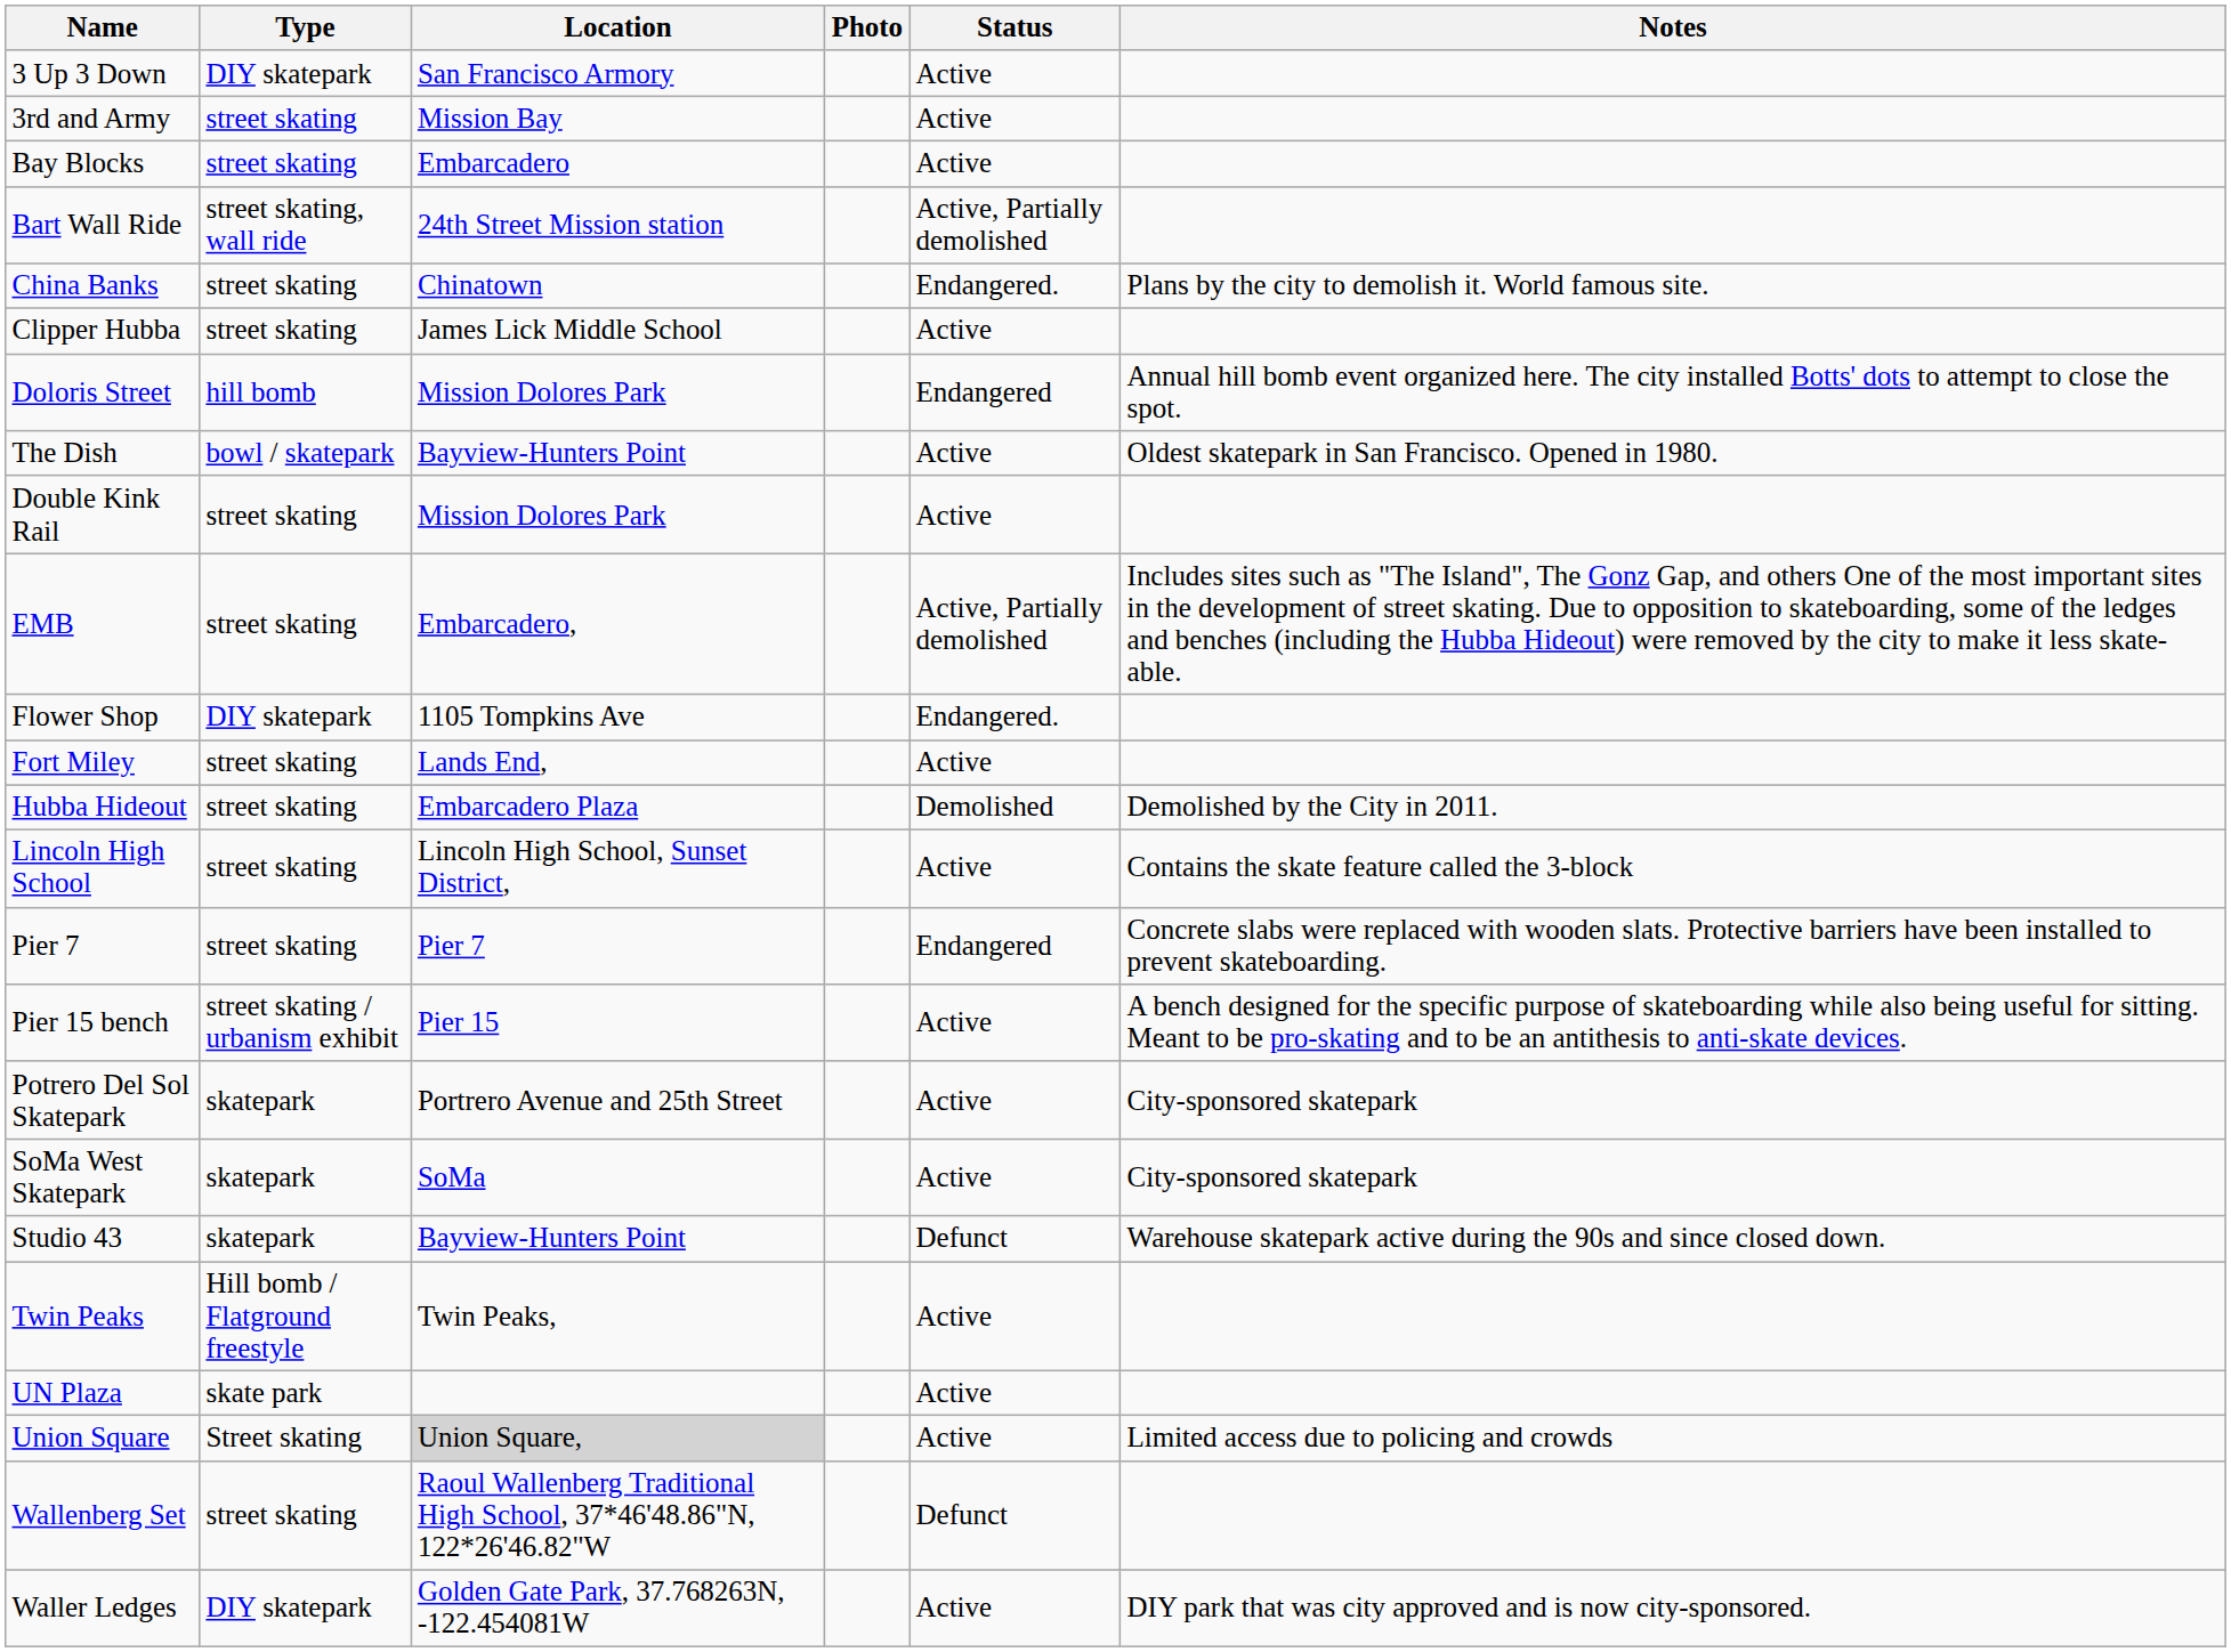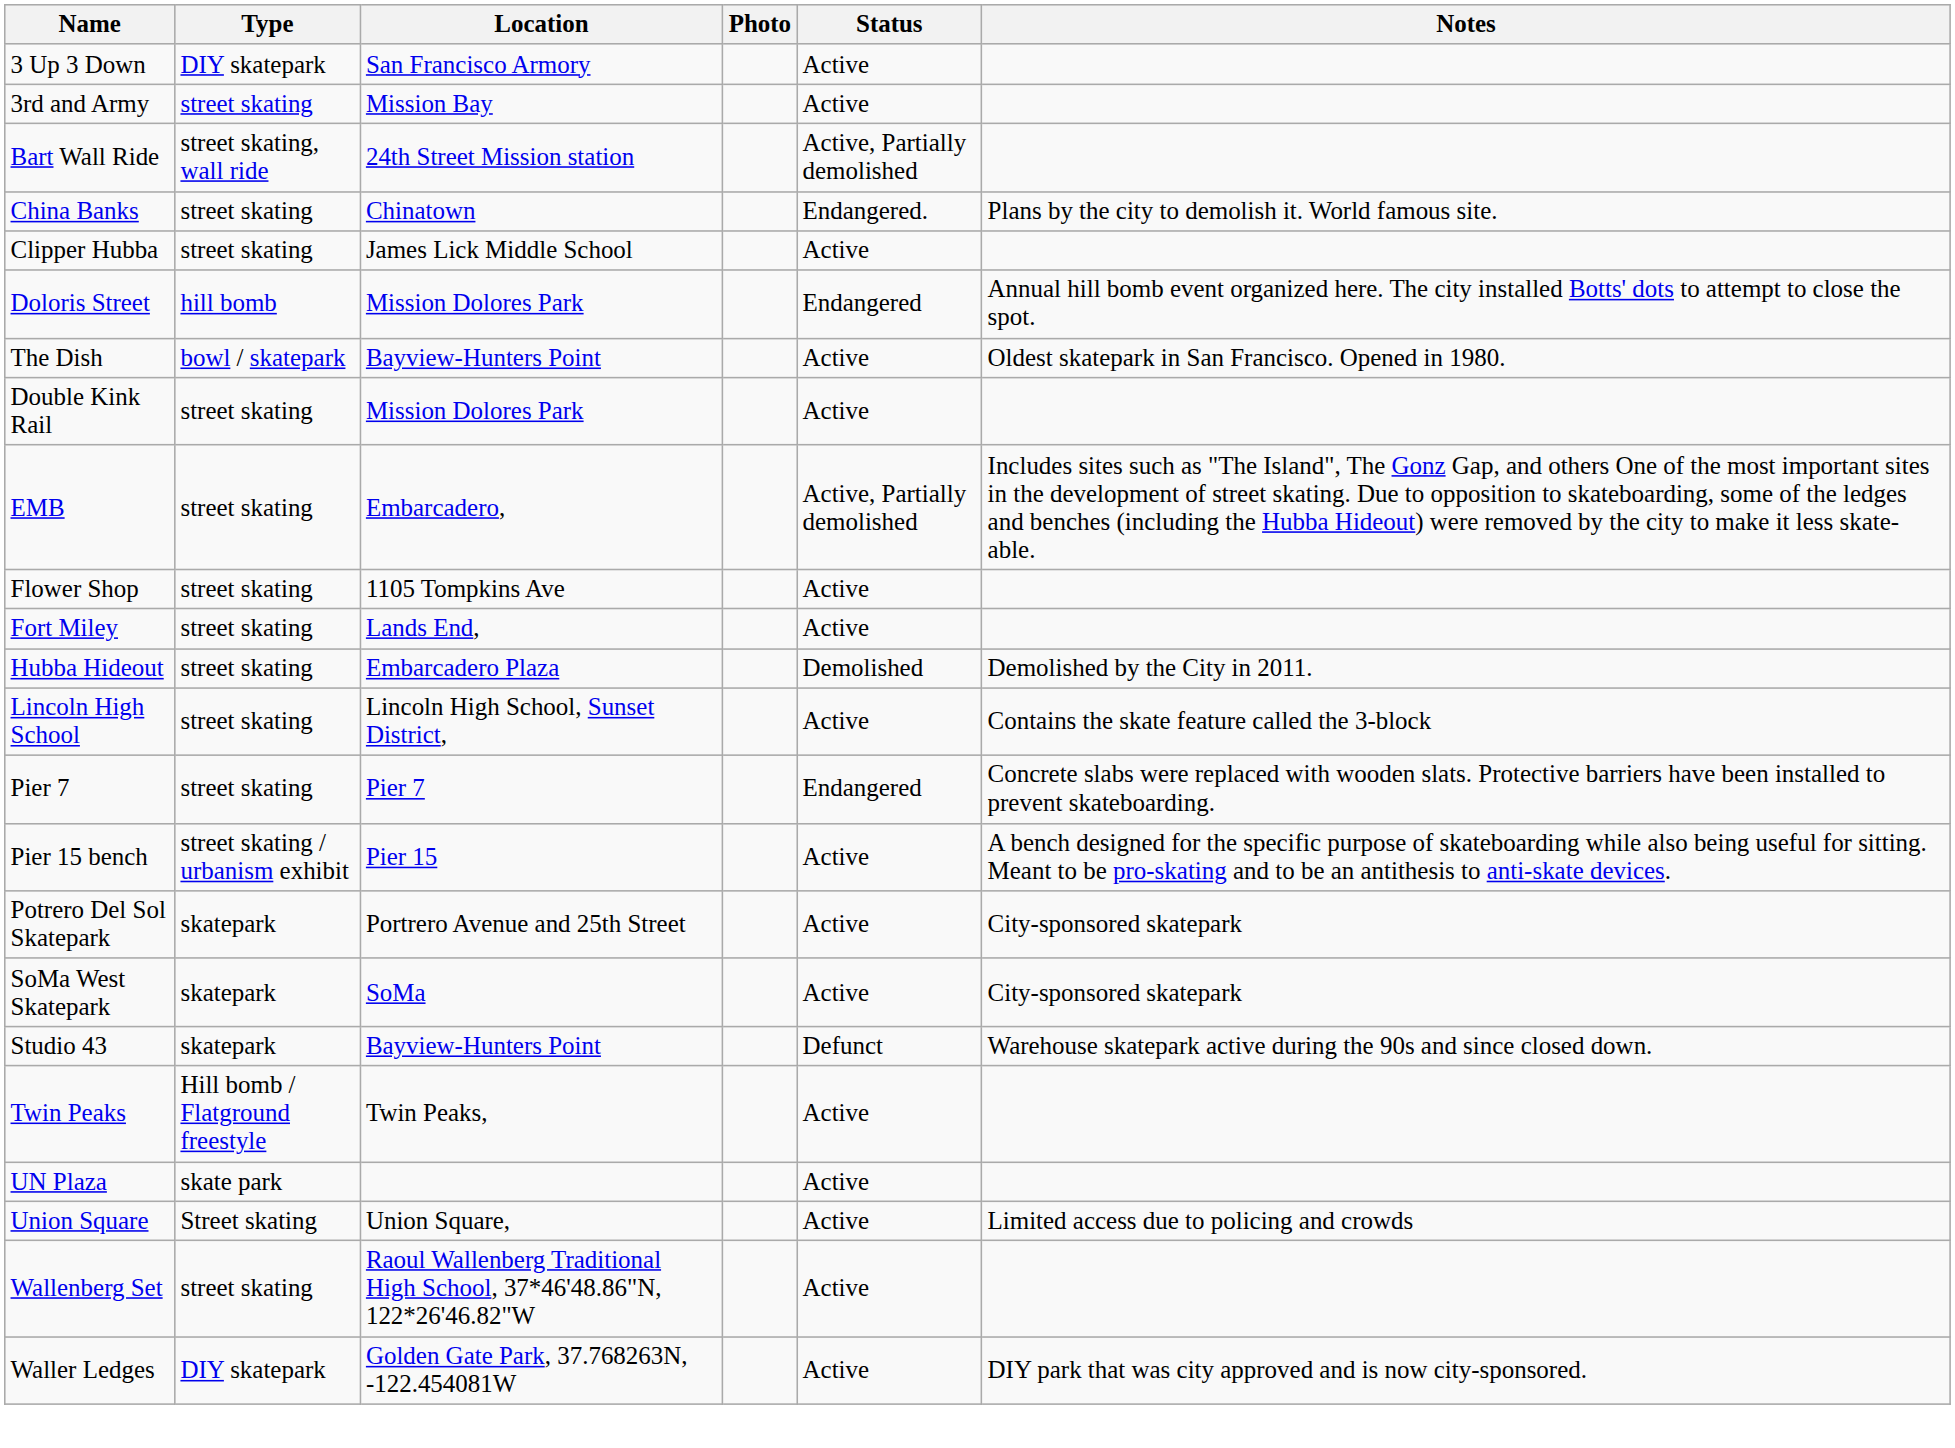- row: Bay Blocks | street skating | Embarcadero | Active
Flower Shop | Type: DIY skatepark -> street skating
Flower Shop | Status: Endangered. -> Active
Union Square | Location: lightgrey background -> no background
Wallenberg Set | Status: Defunct -> Active
